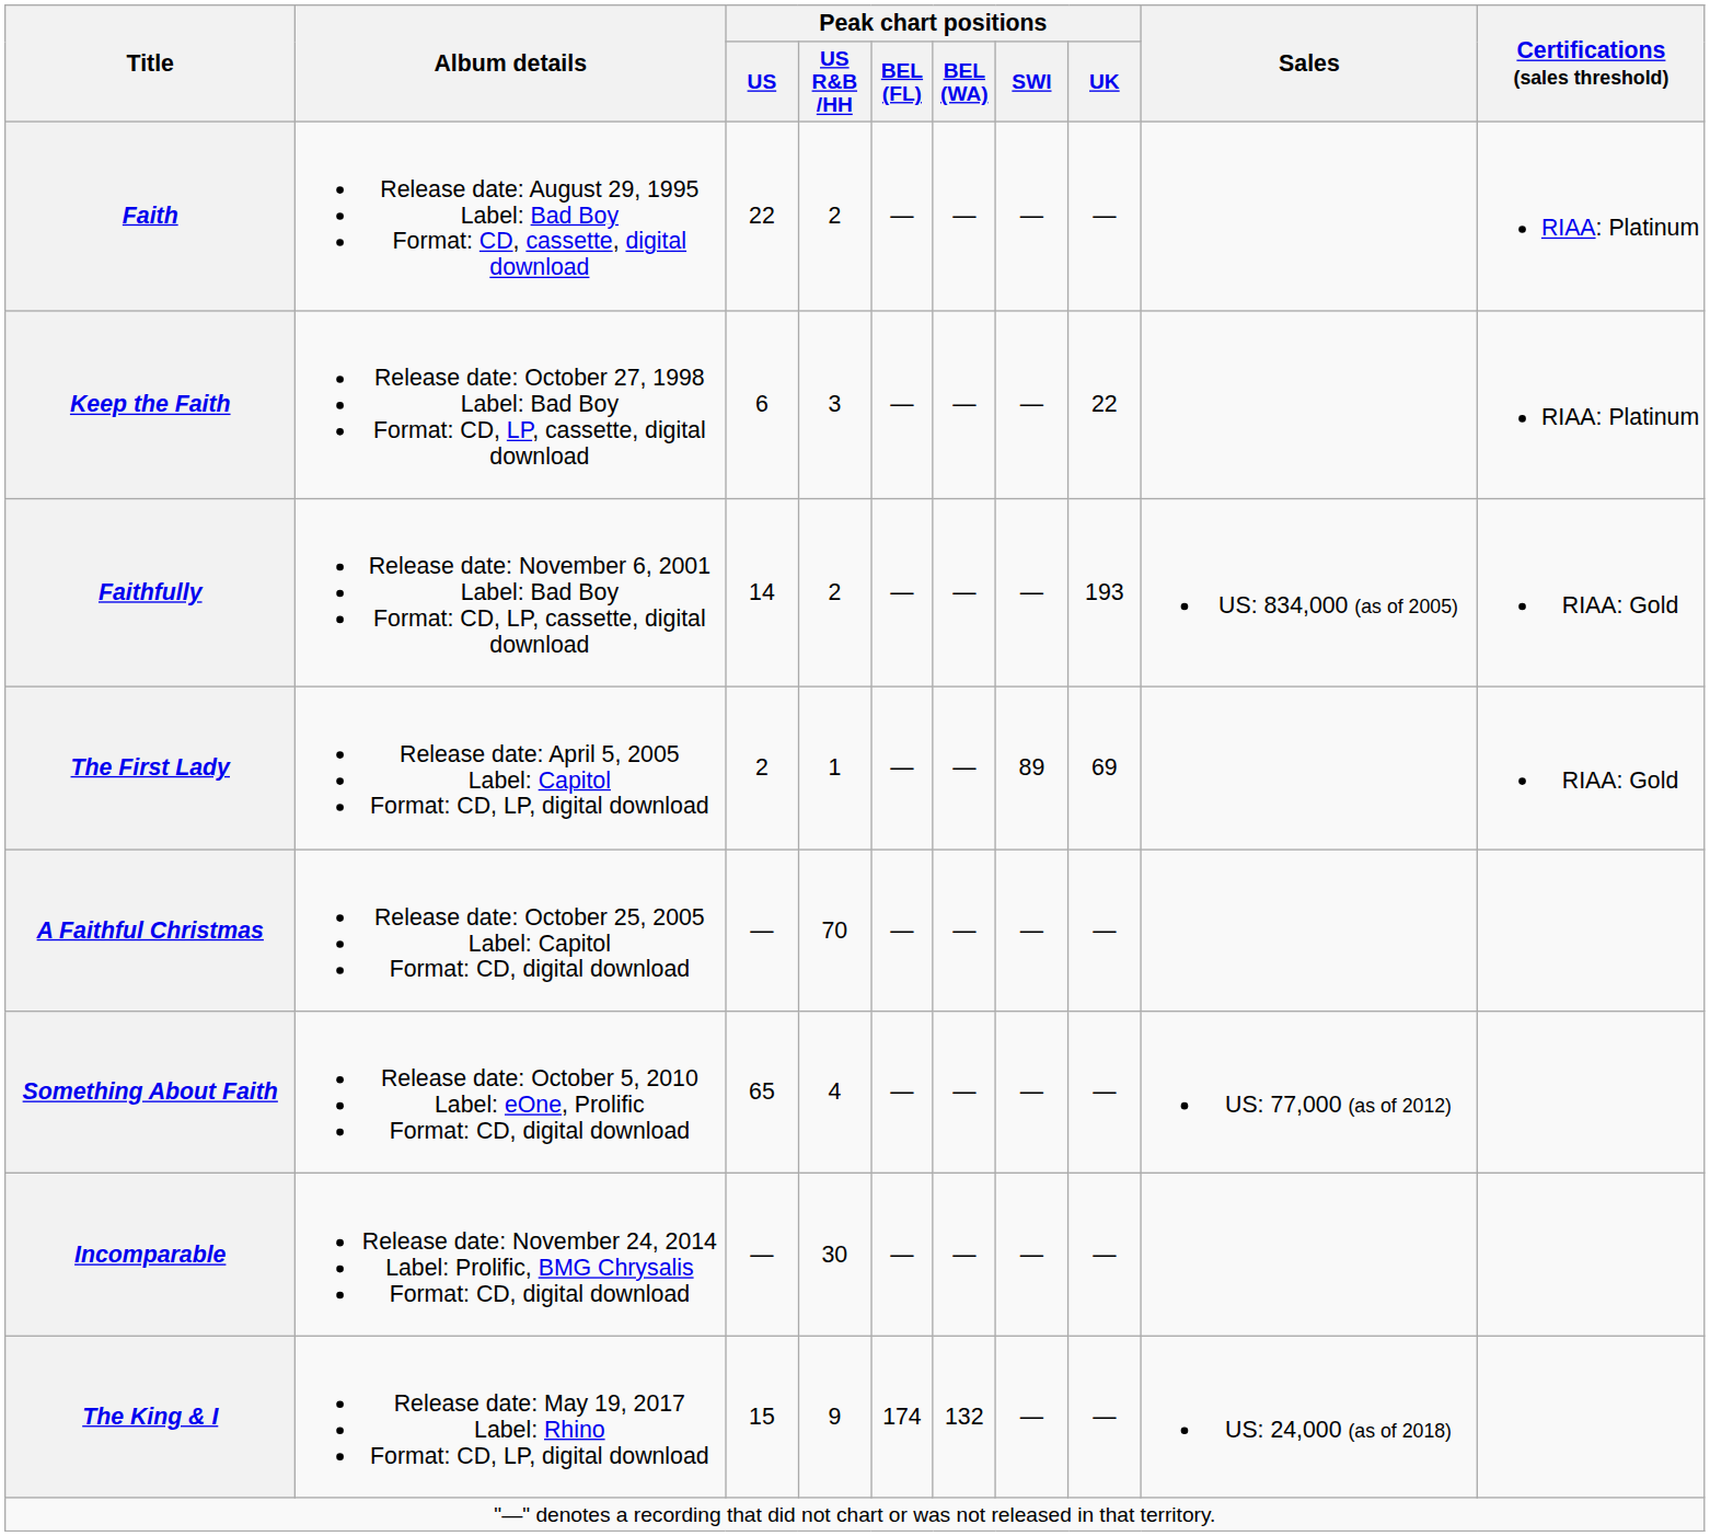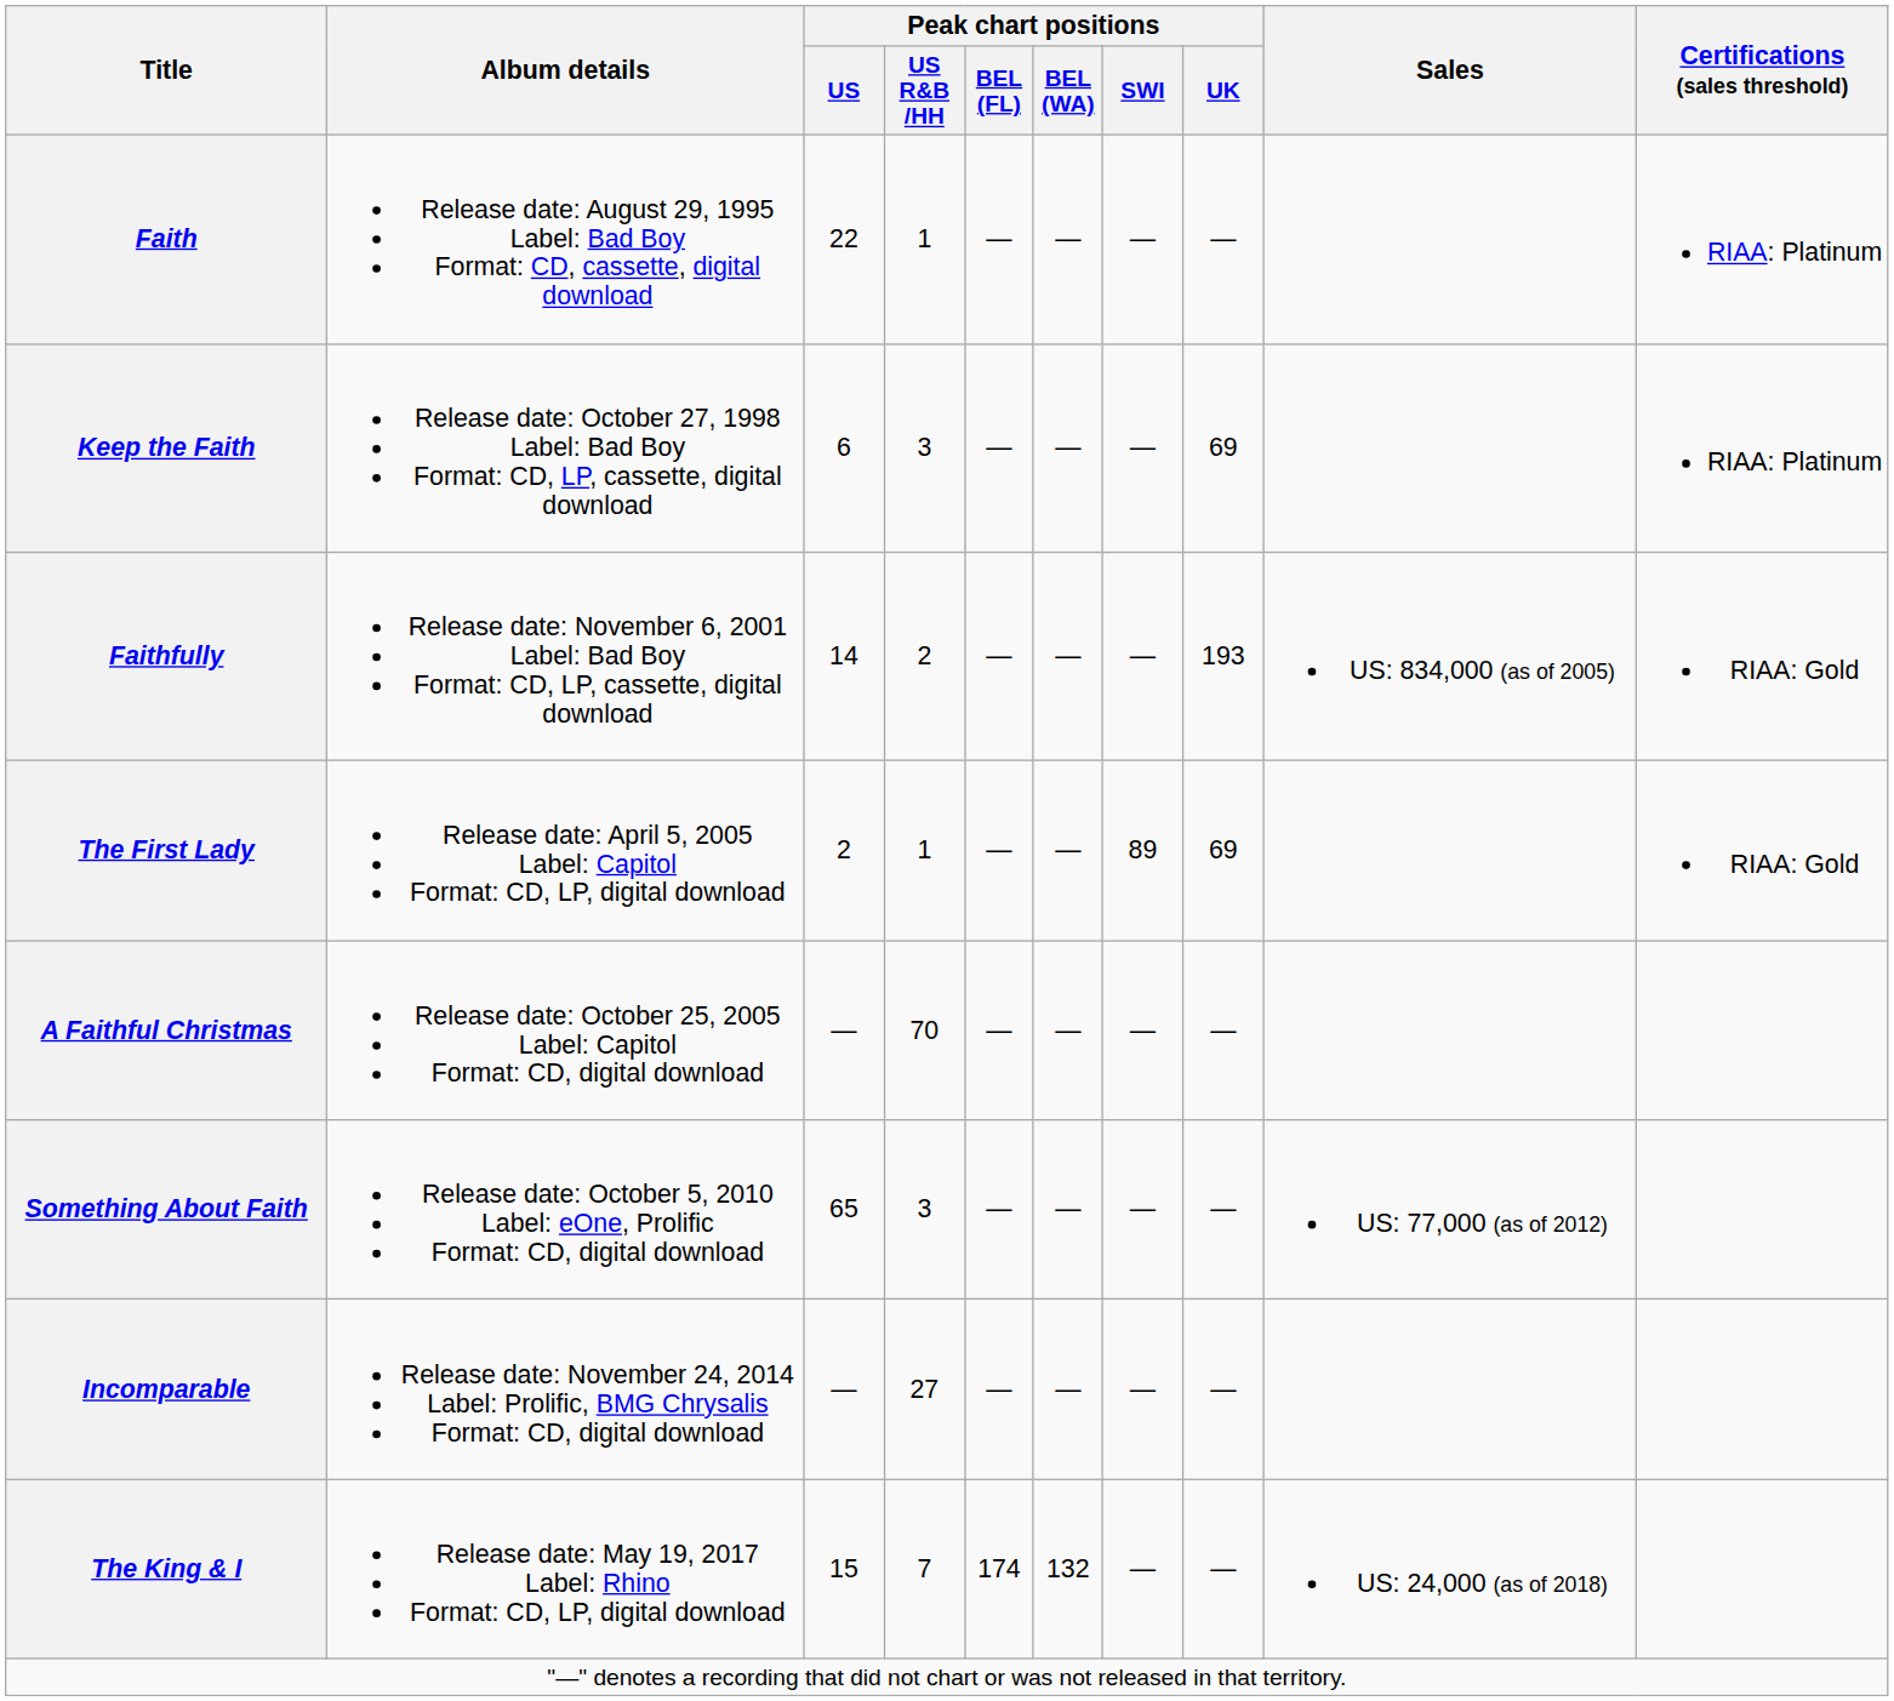Faith | Peak chart positions / US R&B /HH: 2 -> 1
Keep the Faith | Peak chart positions / UK: 22 -> 69
Something About Faith | Peak chart positions / US R&B /HH: 4 -> 3
Incomparable | Peak chart positions / US R&B /HH: 30 -> 27
The King & I | Peak chart positions / US R&B /HH: 9 -> 7
